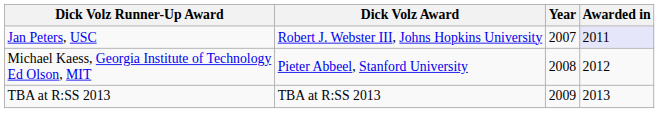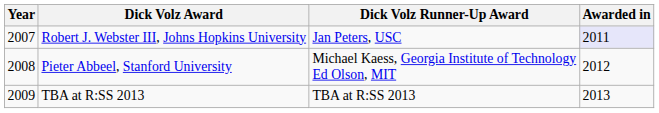columns swapped: Year <-> Dick Volz Runner-Up Award
